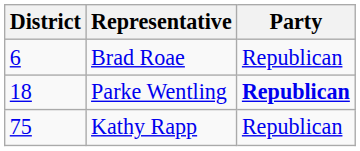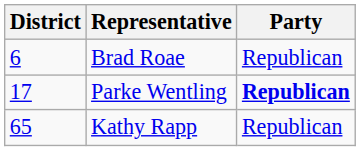Parke Wentling | District: 18 -> 17
Kathy Rapp | District: 75 -> 65
